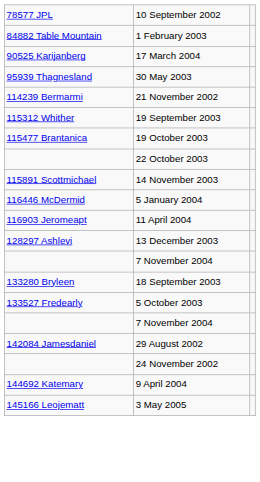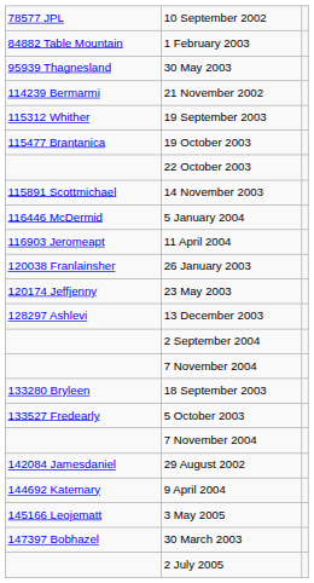- row: 90525 Karijanberg | 17 March 2004
+ row: 120038 Franlainsher | 26 January 2003
+ row: 120174 Jeffjenny | 23 May 2003
+ row: 2 September 2004
- row: 24 November 2002
+ row: 147397 Bobhazel | 30 March 2003
+ row: 2 July 2005
